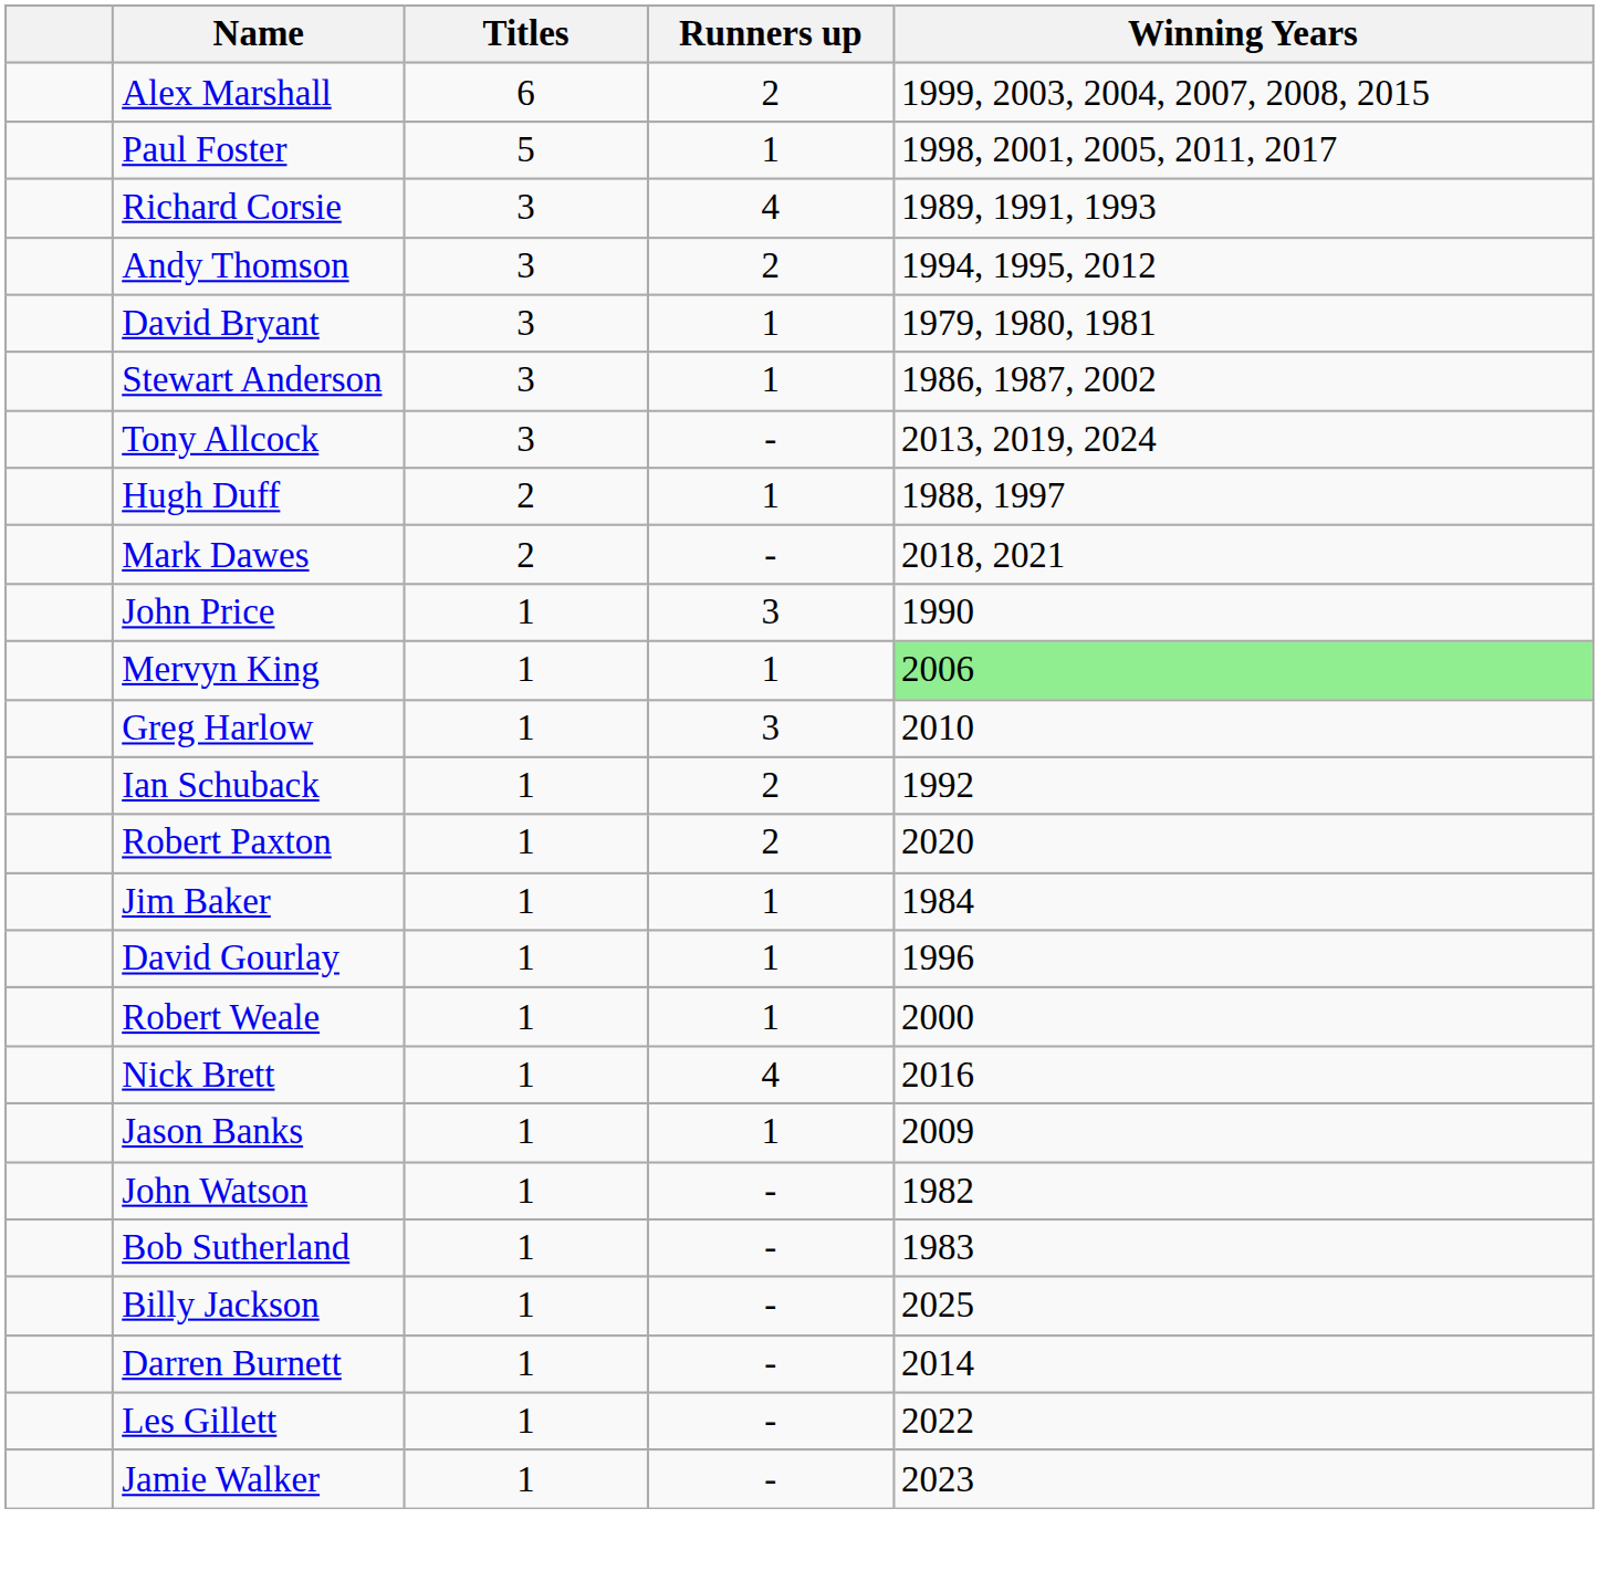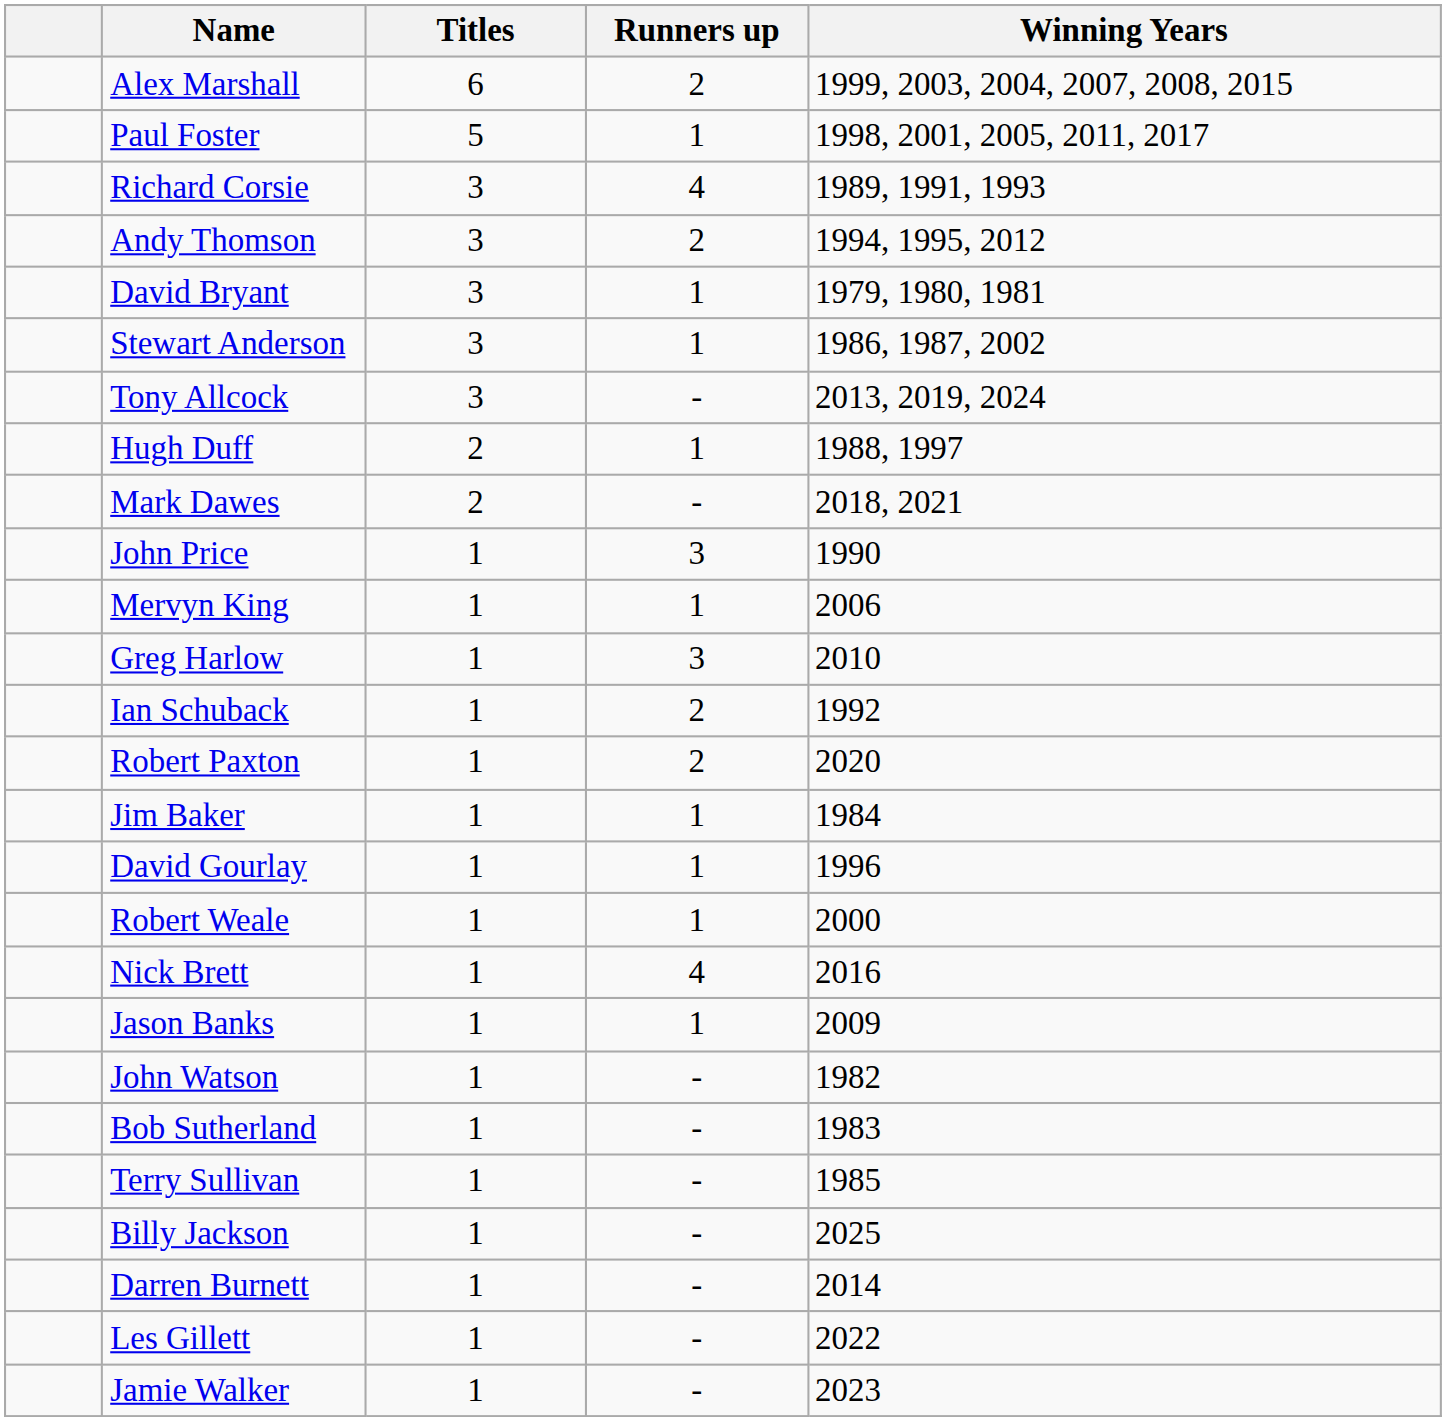Mervyn King | Winning Years: lightgreen background -> no background
+ row: Terry Sullivan | 1 | - | 1985
